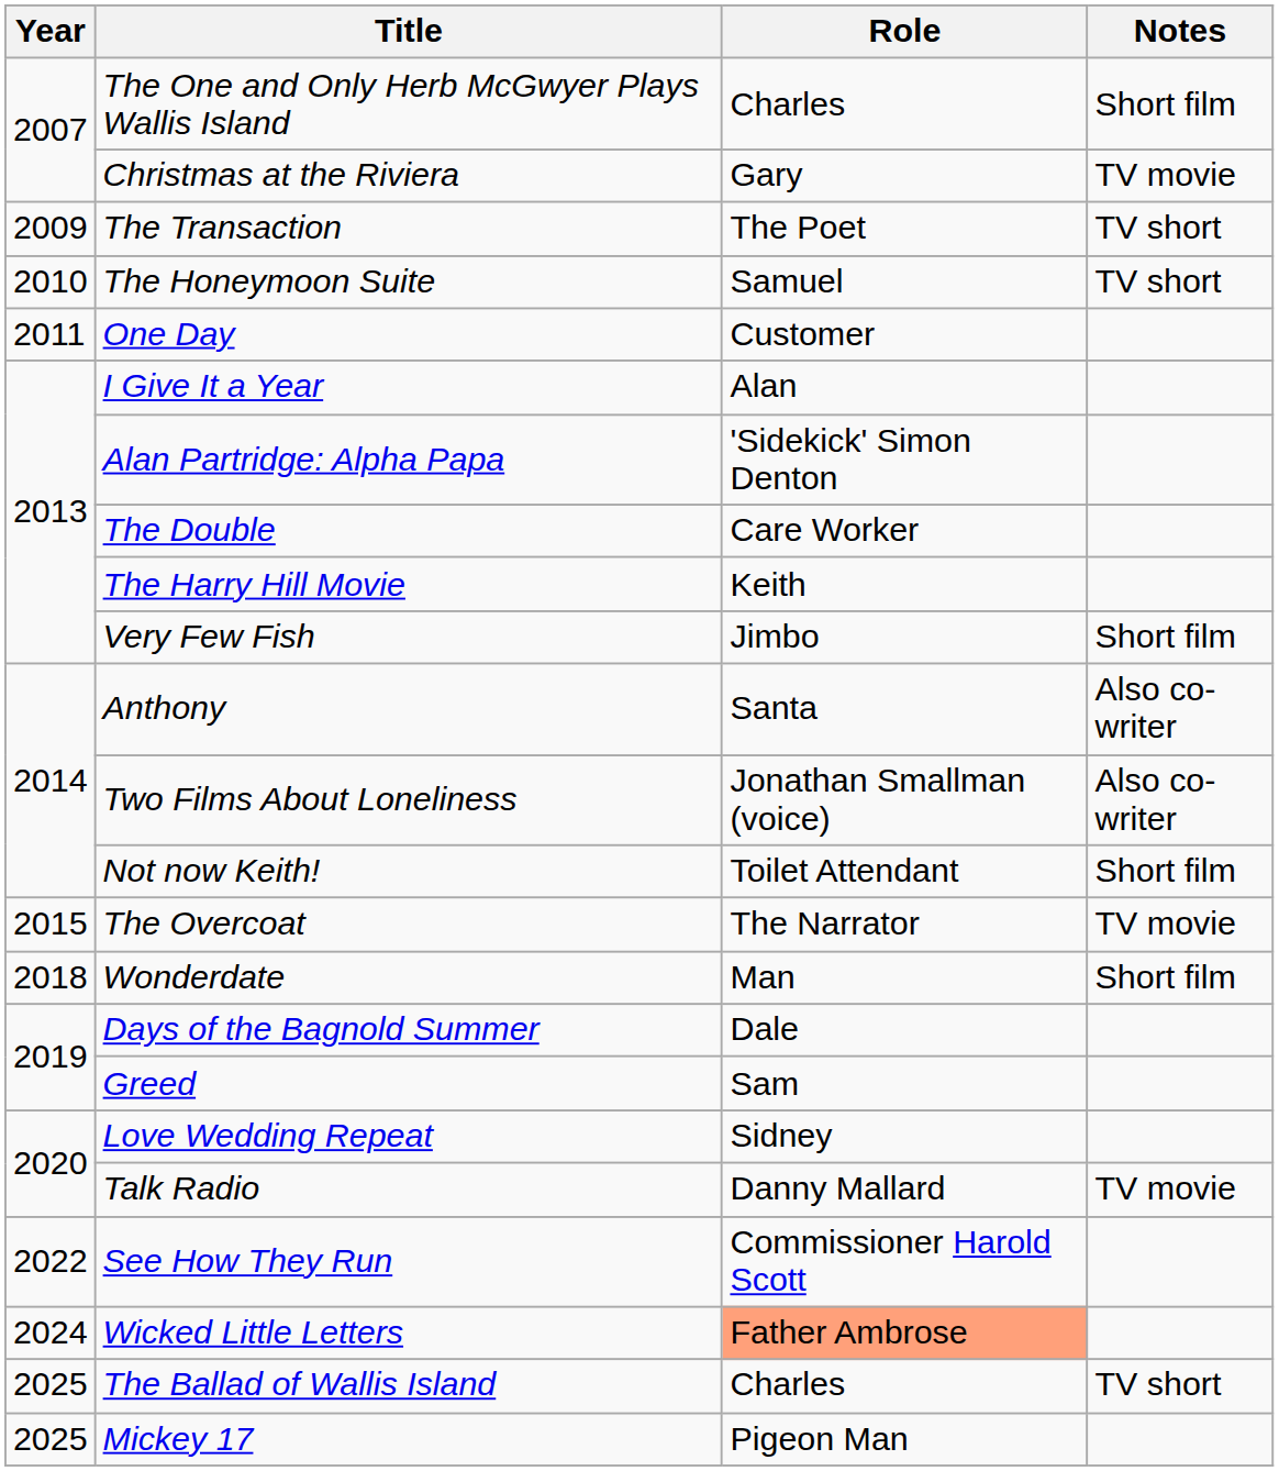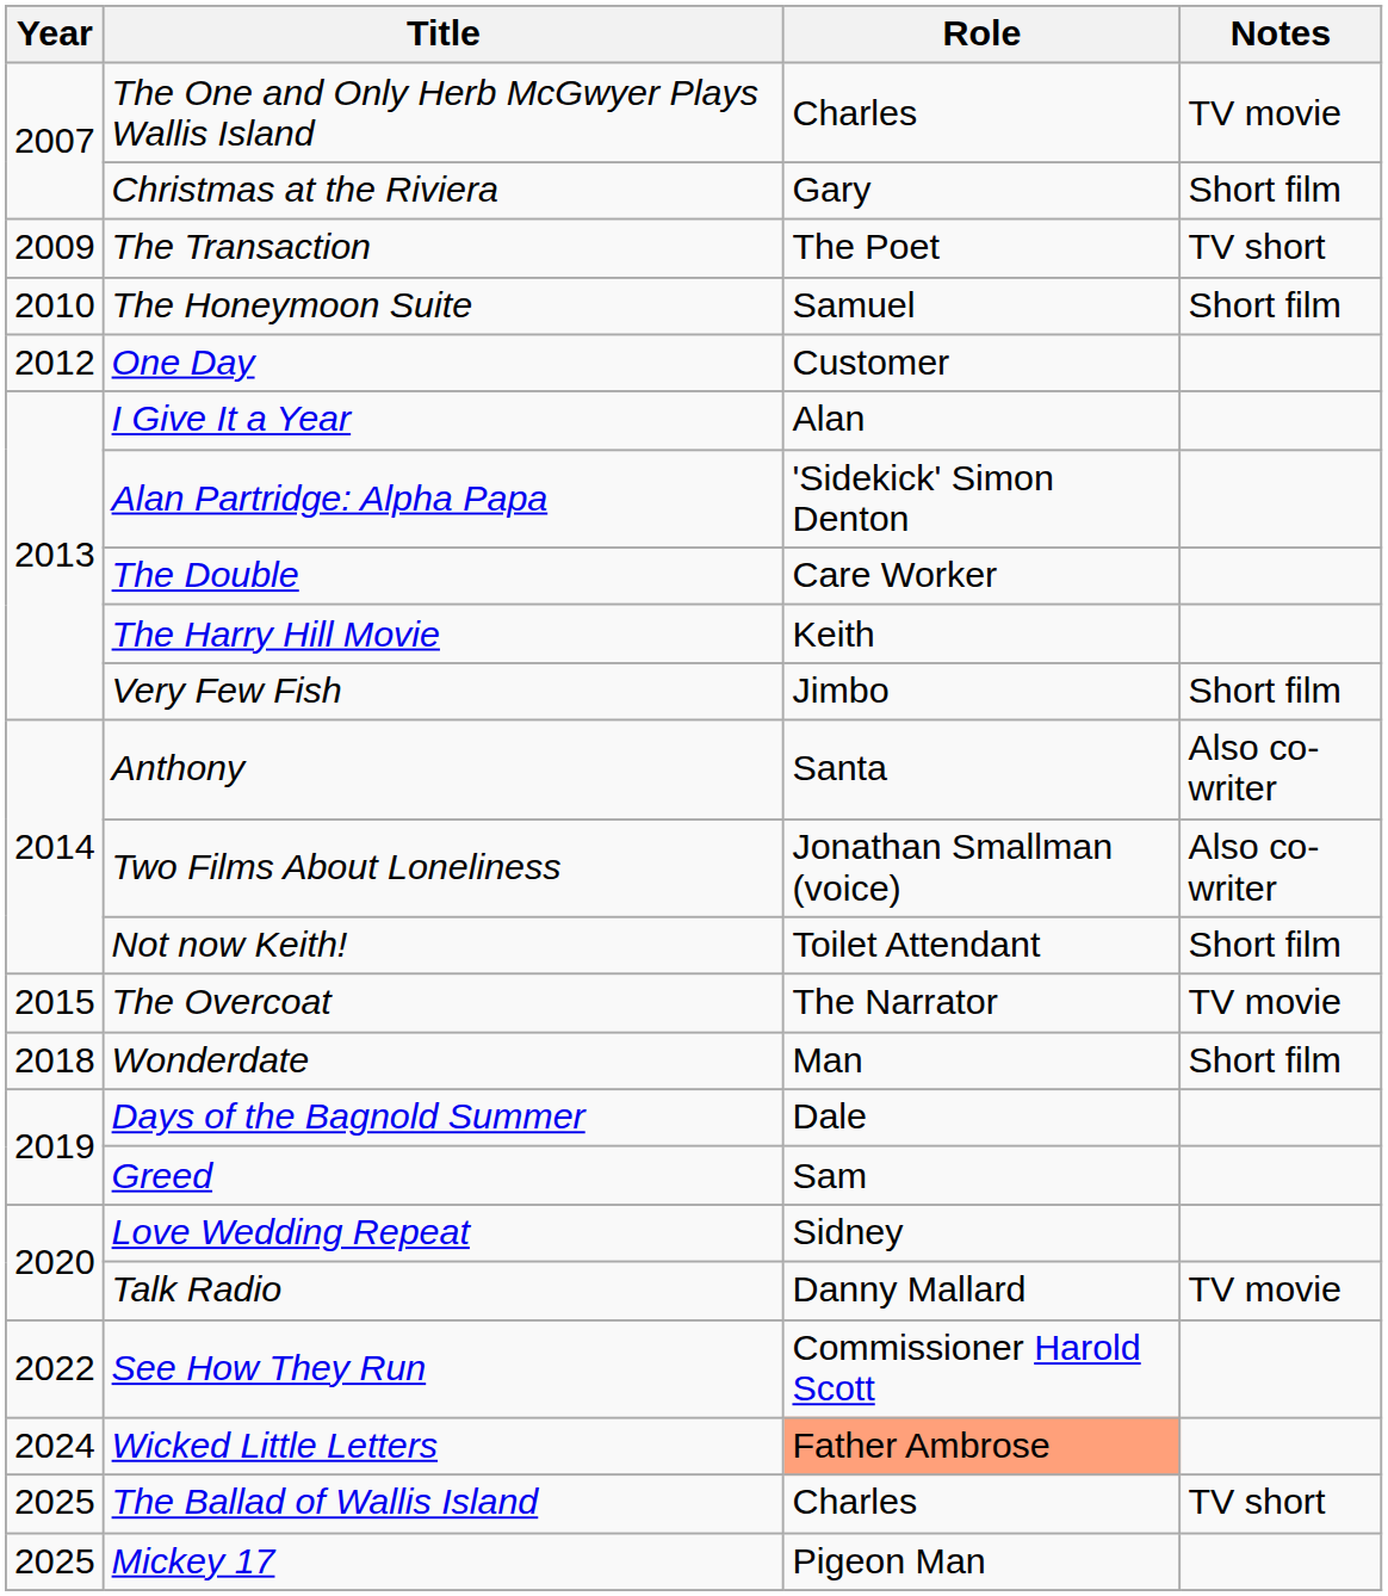The One and Only Herb McGwyer Plays Wallis Island | Notes: Short film -> TV movie
Christmas at the Riviera | Notes: TV movie -> Short film
The Honeymoon Suite | Notes: TV short -> Short film
One Day | Year: 2011 -> 2012
